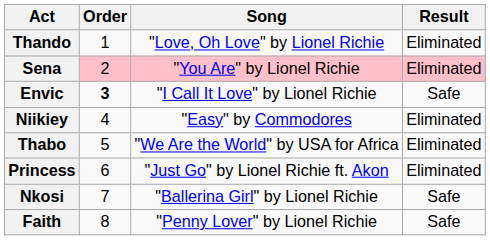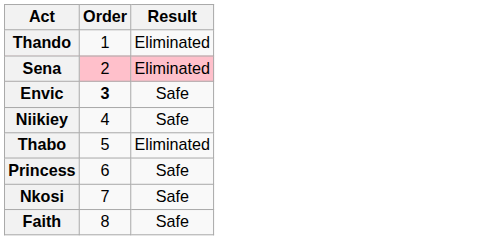- column: Song | "Love, Oh Love" by Lionel Richie | "You Are" by Lionel Richie | "I Call It Love" by Lionel Richie | "Easy" by Commodores | "We Are the World" by USA for Africa | "Just Go" by Lionel Richie ft. Akon | "Ballerina Girl" by Lionel Richie | "Penny Lover" by Lionel Richie
Niikiey | Result: Eliminated -> Safe
Princess | Result: Eliminated -> Safe
